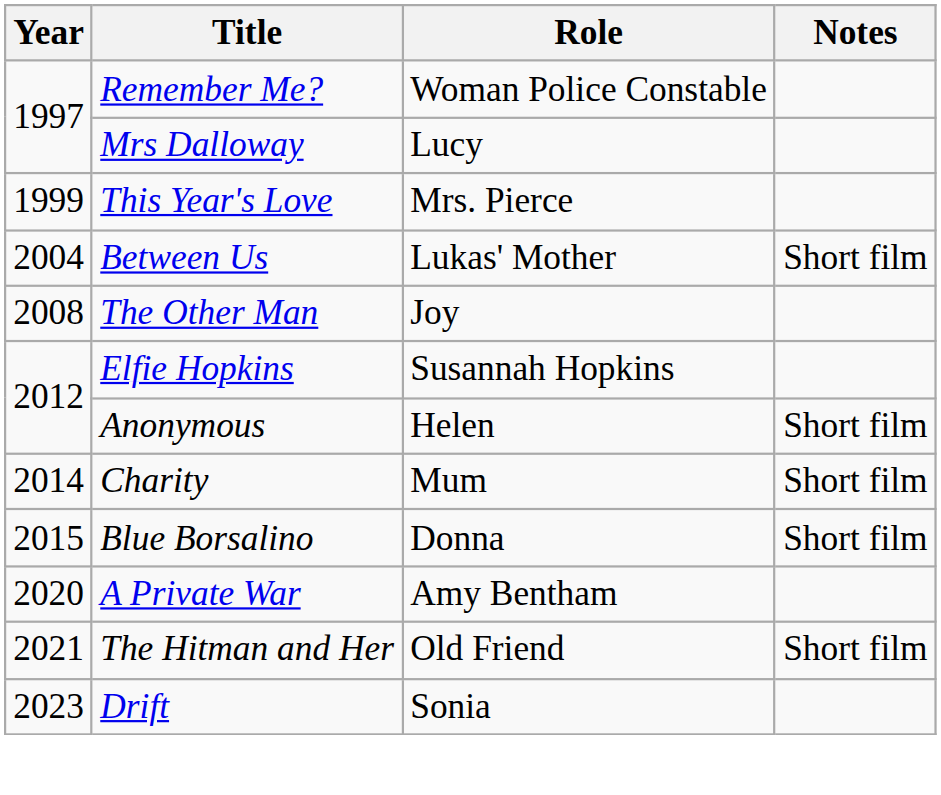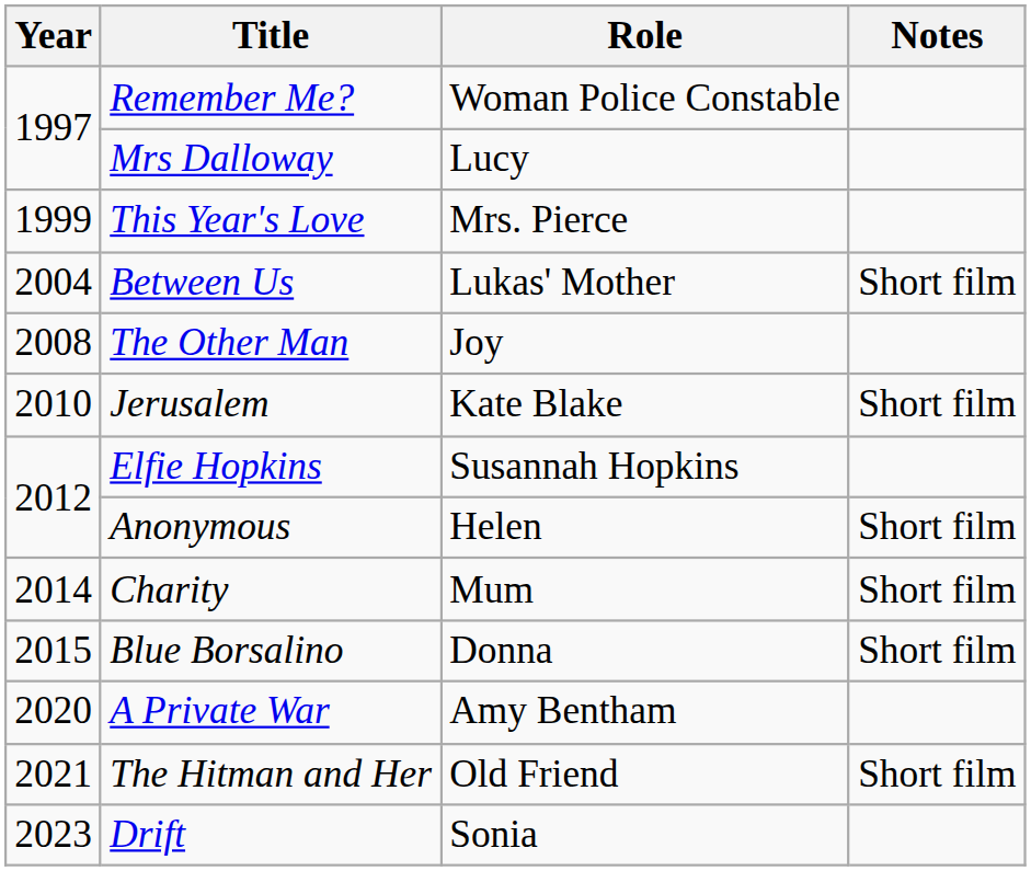+ row: 2010 | Jerusalem | Kate Blake | Short film
